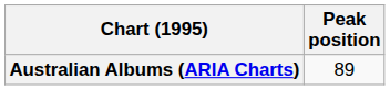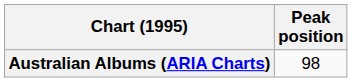Australian Albums (ARIA Charts) | Peak position: 89 -> 98
